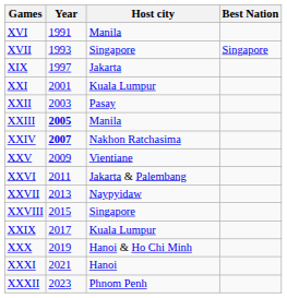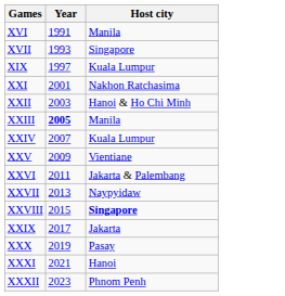- column: Best Nation | Singapore
XIX | Host city: Jakarta -> Kuala Lumpur
XXI | Host city: Kuala Lumpur -> Nakhon Ratchasima
XXII | Host city: Pasay -> Hanoi & Ho Chi Minh
XXIV | Year: bold -> normal
XXIV | Host city: Nakhon Ratchasima -> Kuala Lumpur
XXVIII | Host city: normal -> bold
XXIX | Host city: Kuala Lumpur -> Jakarta
XXX | Host city: Hanoi & Ho Chi Minh -> Pasay
